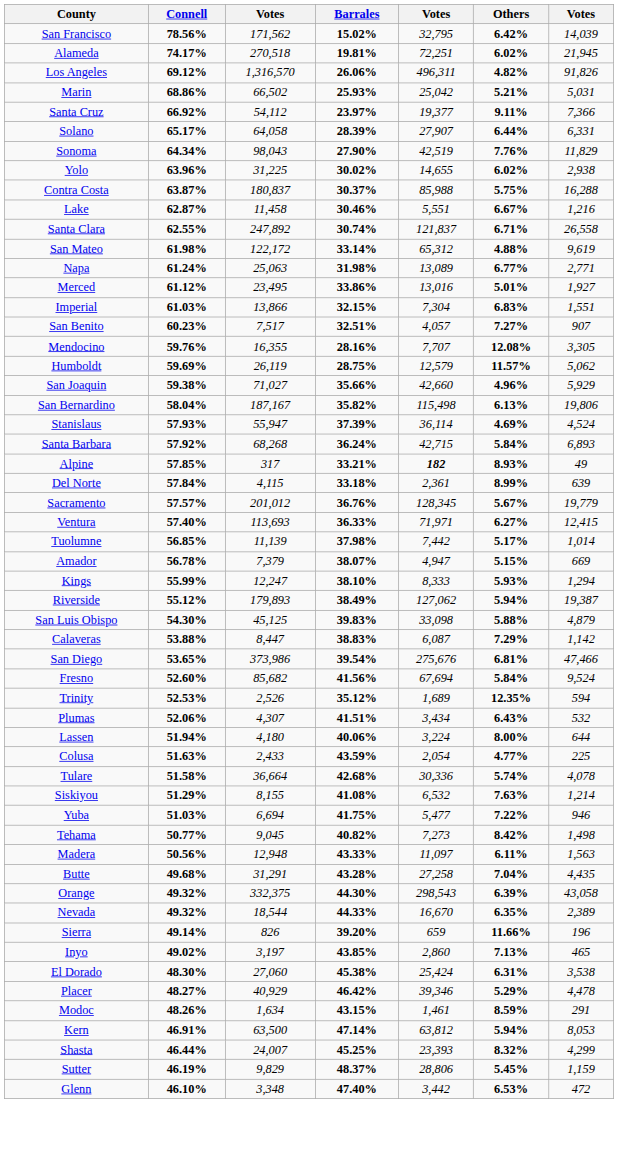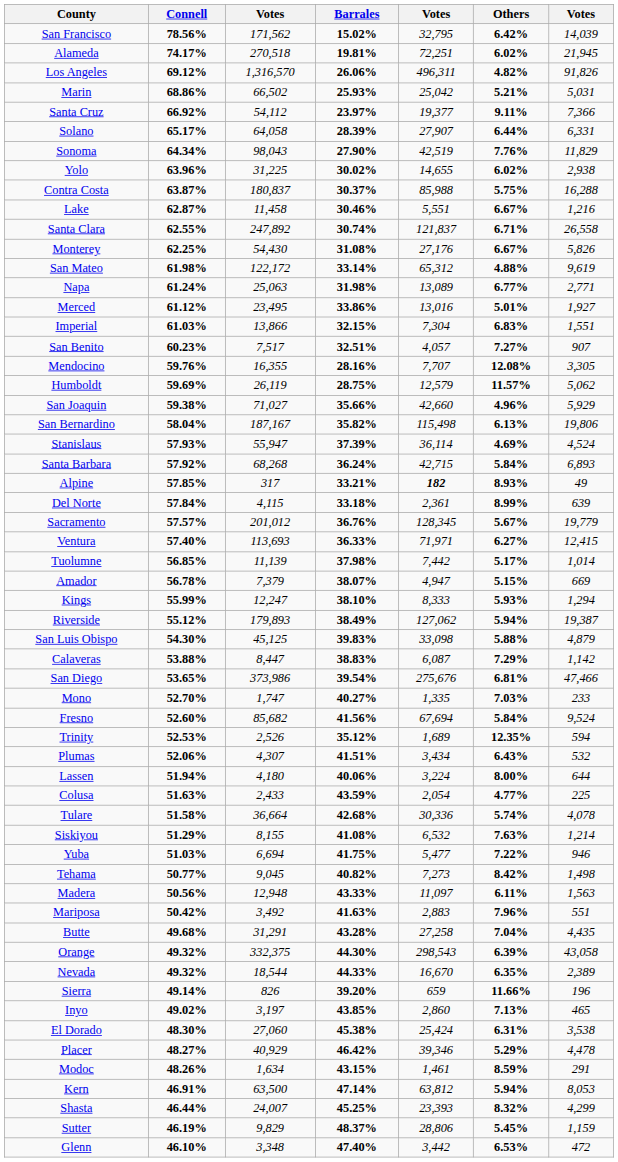+ row: Monterey | 62.25% | 54,430 | 31.08% | 27,176 | 6.67% | 5,826
+ row: Mono | 52.70% | 1,747 | 40.27% | 1,335 | 7.03% | 233
+ row: Mariposa | 50.42% | 3,492 | 41.63% | 2,883 | 7.96% | 551
